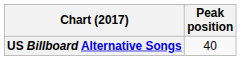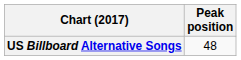US Billboard Alternative Songs | Peak position: 40 -> 48
